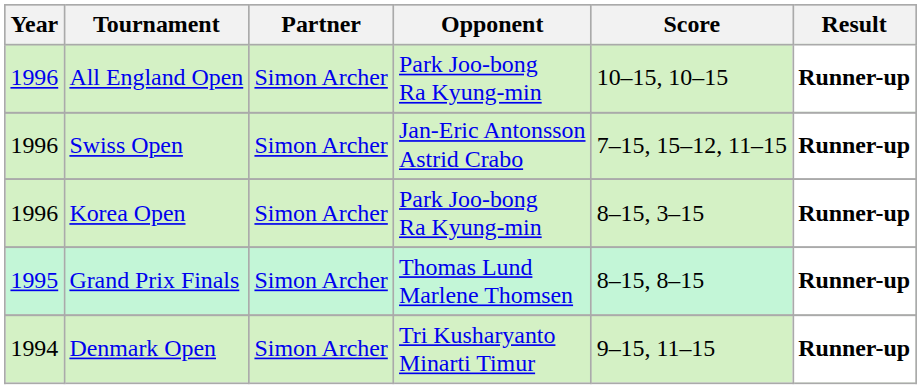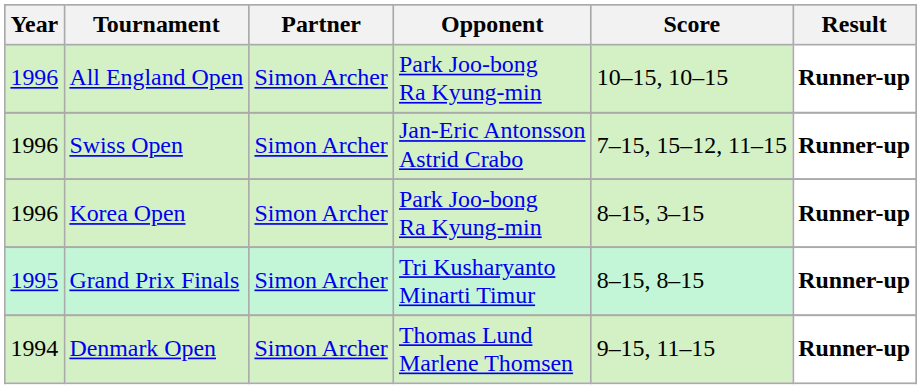Grand Prix Finals | Opponent: Thomas Lund Marlene Thomsen -> Tri Kusharyanto Minarti Timur
Denmark Open | Opponent: Tri Kusharyanto Minarti Timur -> Thomas Lund Marlene Thomsen
